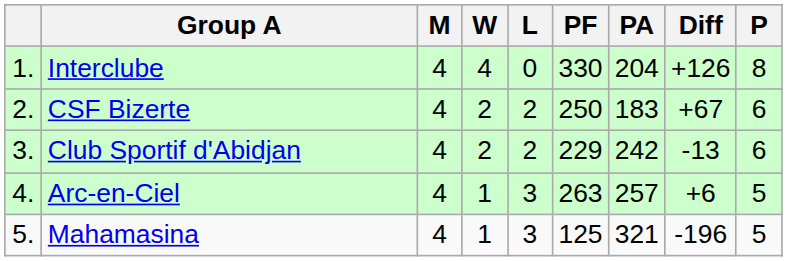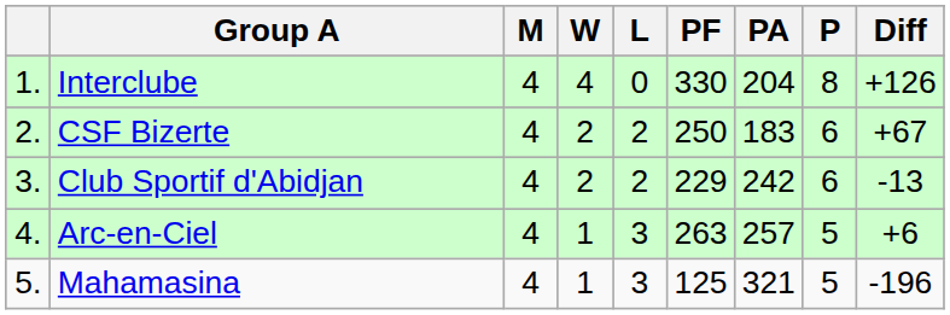columns swapped: Diff <-> P
